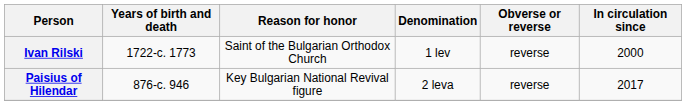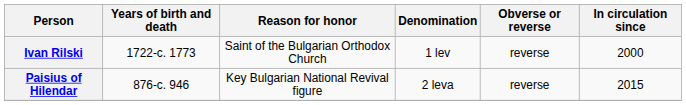Paisius of Hilendar | In circulation since: 2017 -> 2015
